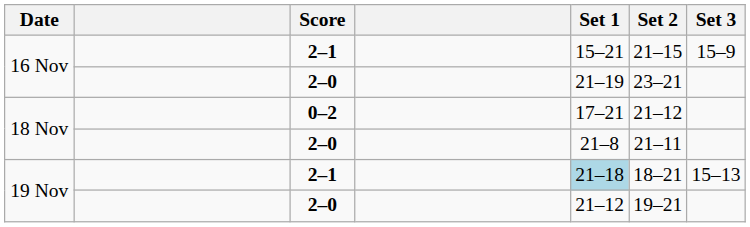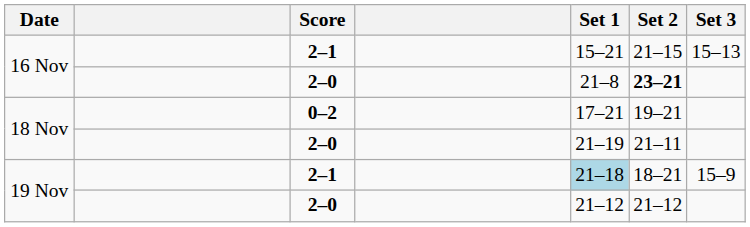16 Nov / 2–1 | Set 3: 15–9 -> 15–13
16 Nov / 2–0 | Set 1: 21–19 -> 21–8
16 Nov / 2–0 | Set 2: normal -> bold
18 Nov / 0–2 | Set 2: 21–12 -> 19–21
18 Nov / 2–0 | Set 1: 21–8 -> 21–19
19 Nov / 2–1 | Set 3: 15–13 -> 15–9
19 Nov / 2–0 | Set 2: 19–21 -> 21–12
